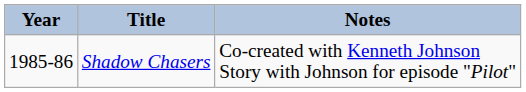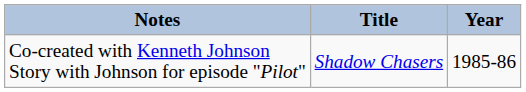columns swapped: Year <-> Notes
